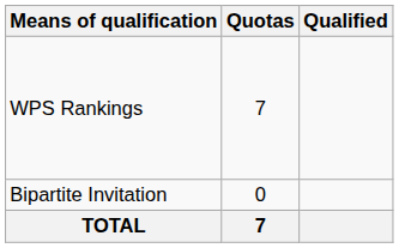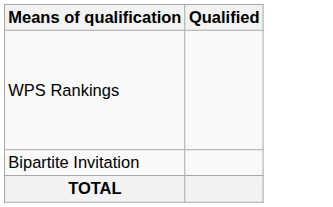- column: Quotas | 7 | 0 | 7
